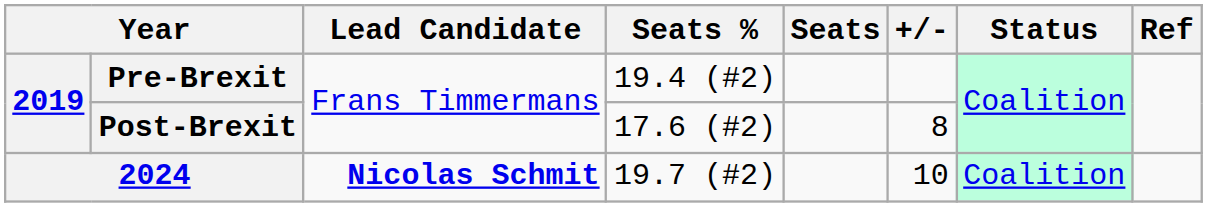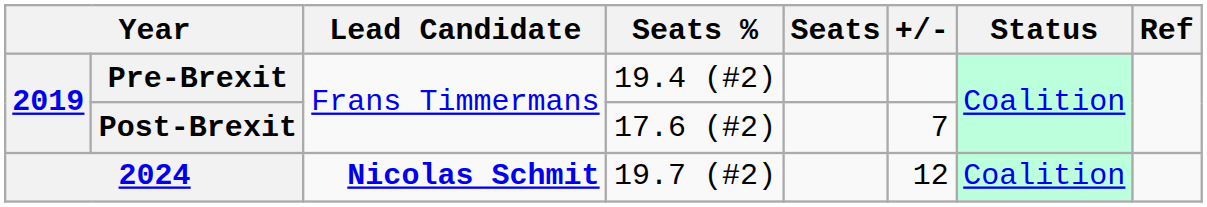Post-Brexit | +/-: 8 -> 7
2024 | +/-: 10 -> 12
